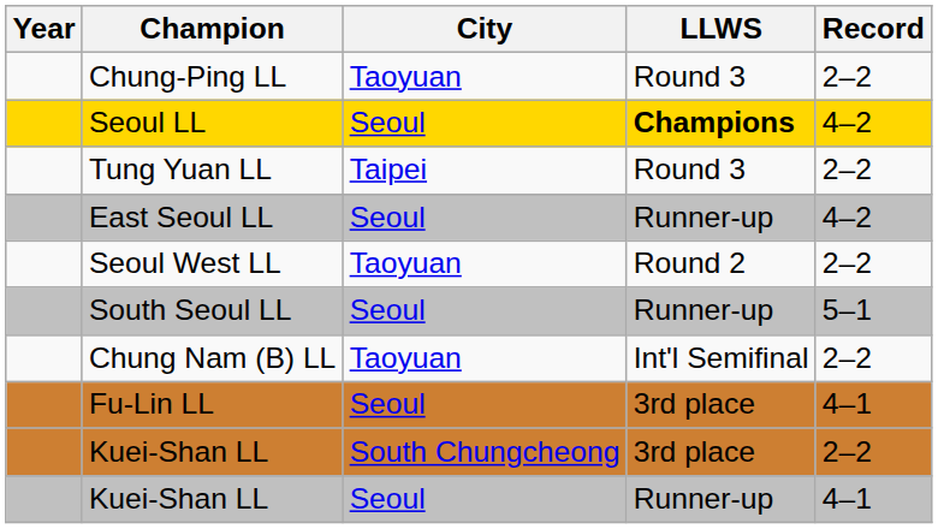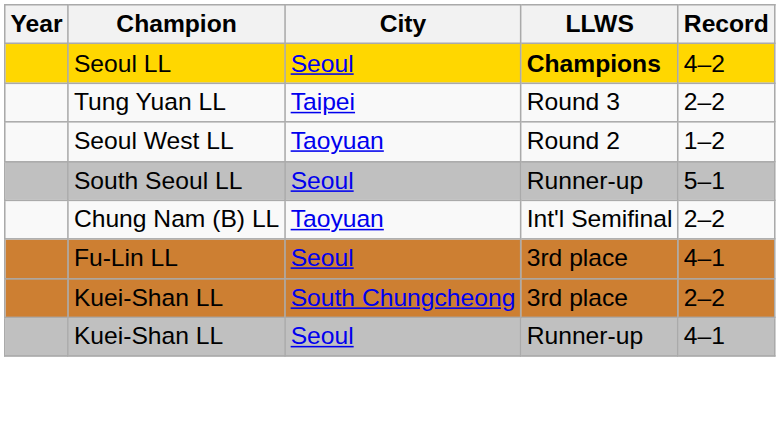- row: Chung-Ping LL | Taoyuan | Round 3 | 2–2
- row: East Seoul LL | Seoul | Runner-up | 4–2
Seoul West LL | Record: 2–2 -> 1–2
